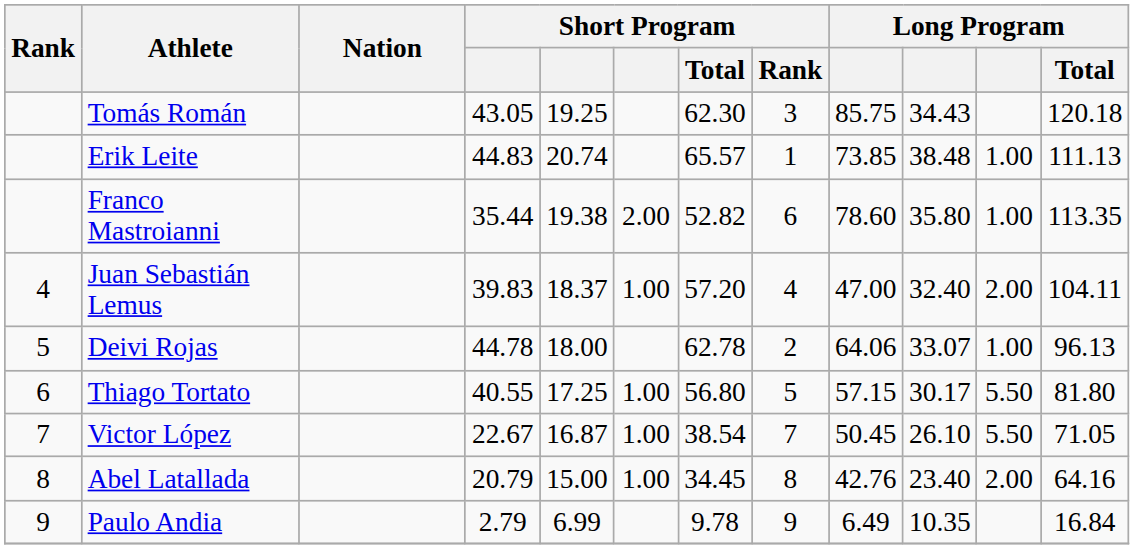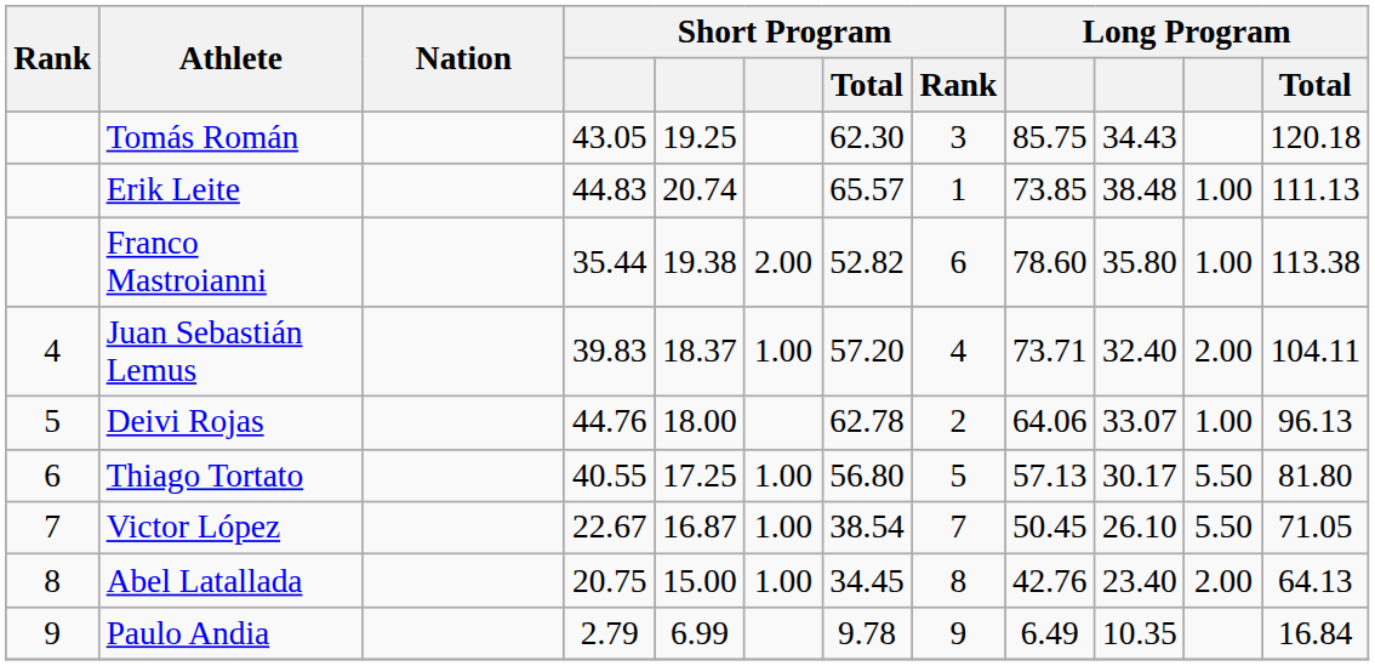Franco Mastroianni | Long Program / Total: 113.35 -> 113.38
Juan Sebastián Lemus | column 9: 47.00 -> 73.71
Deivi Rojas | column 4: 44.78 -> 44.76
Thiago Tortato | column 9: 57.15 -> 57.13
Abel Latallada | column 4: 20.79 -> 20.75
Abel Latallada | Long Program / Total: 64.16 -> 64.13
